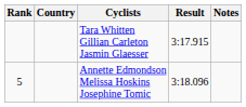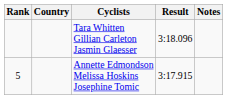Tara Whitten Gillian Carleton Jasmin Glaesser | Result: 3:17.915 -> 3:18.096
Annette Edmondson Melissa Hoskins Josephine Tomic | Result: 3:18.096 -> 3:17.915
